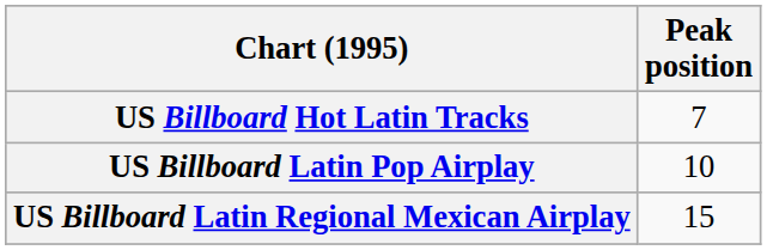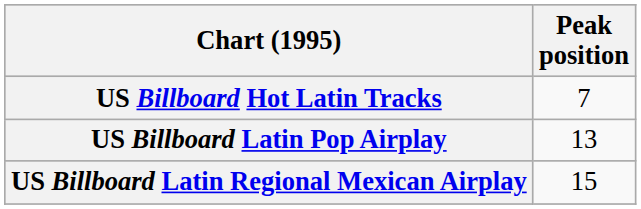US Billboard Latin Pop Airplay | Peak position: 10 -> 13
